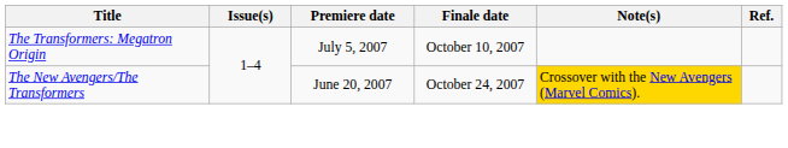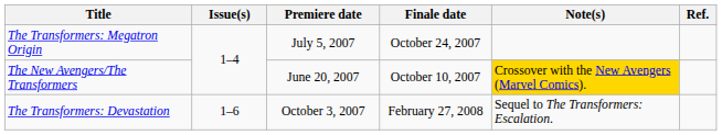The Transformers: Megatron Origin | Finale date: October 10, 2007 -> October 24, 2007
The New Avengers/The Transformers | Finale date: October 24, 2007 -> October 10, 2007
+ row: The Transformers: Devastation | 1–6 | October 3, 2007 | February 27, 2008 | Sequel to The Transformers: Escalation.
